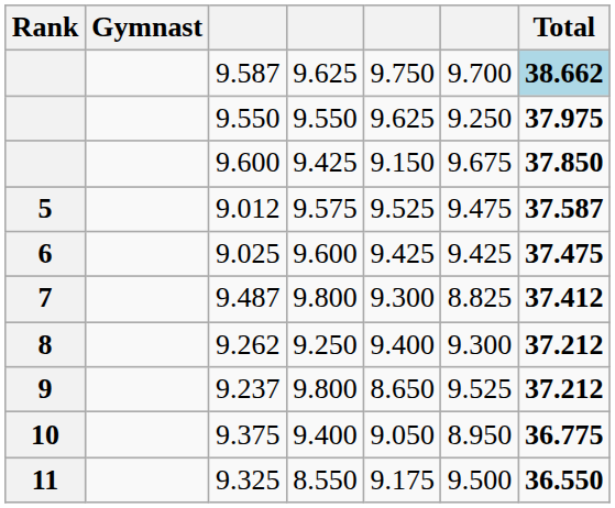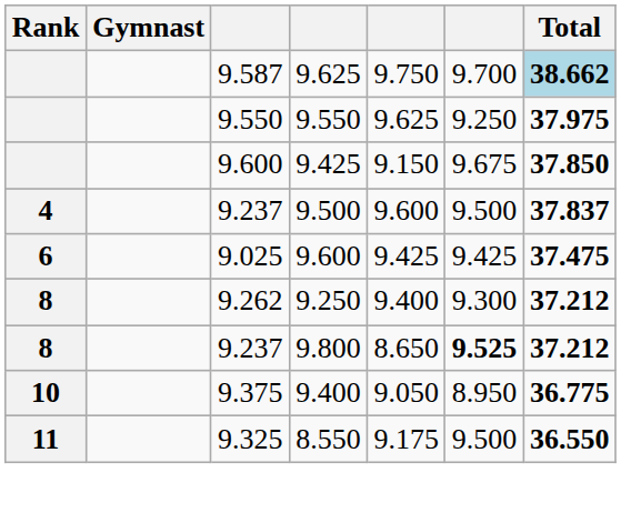+ row: 4 | 9.237 | 9.500 | 9.600 | 9.500 | 37.837
- row: 5 | 9.012 | 9.575 | 9.525 | 9.475 | 37.587
- row: 7 | 9.487 | 9.800 | 9.300 | 8.825 | 37.412
9.237 / 9.800 | Rank: 9 -> 8
9.237 / 9.800 | column 6: normal -> bold
